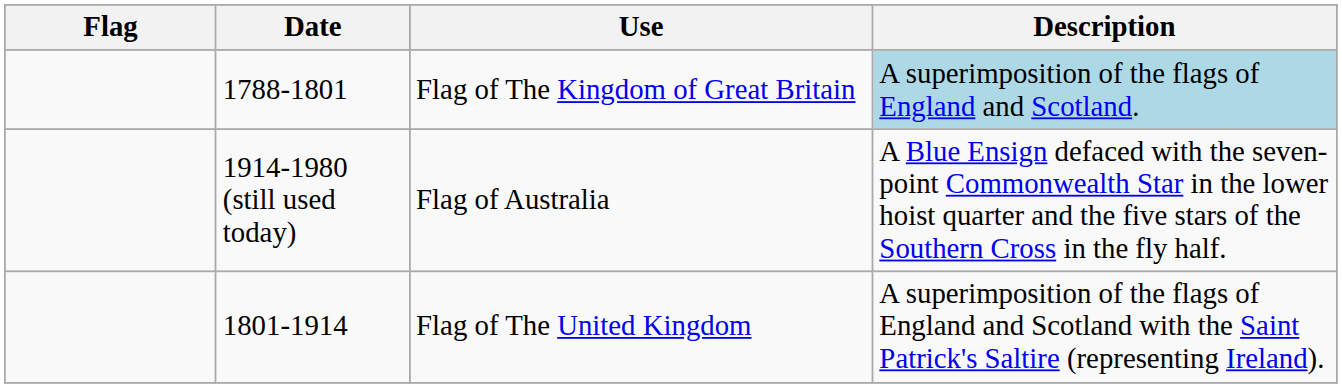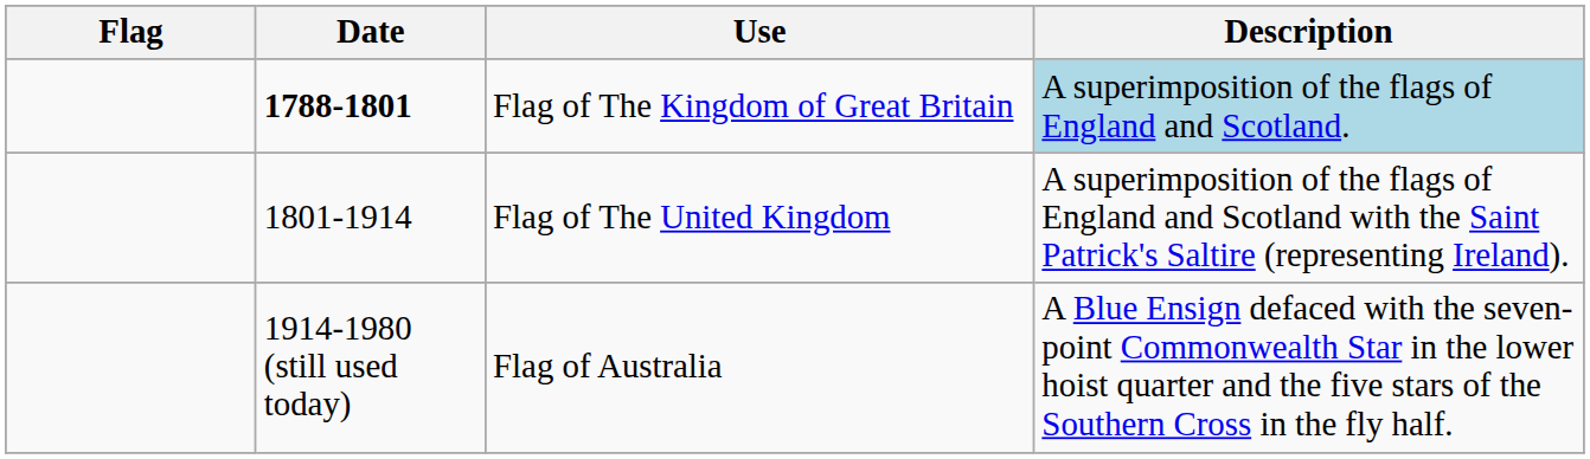Flag of The Kingdom of Great Britain | Date: normal -> bold
rows swapped: Flag of The United Kingdom <-> Flag of Australia
